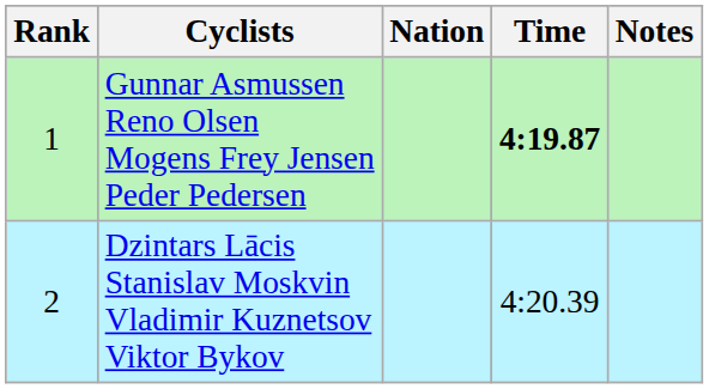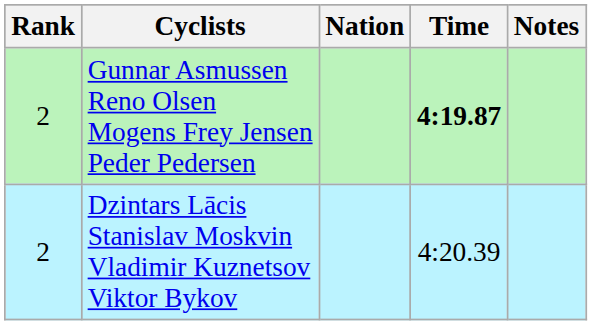Gunnar Asmussen Reno Olsen Mogens Frey Jensen Peder Pedersen | Rank: 1 -> 2
